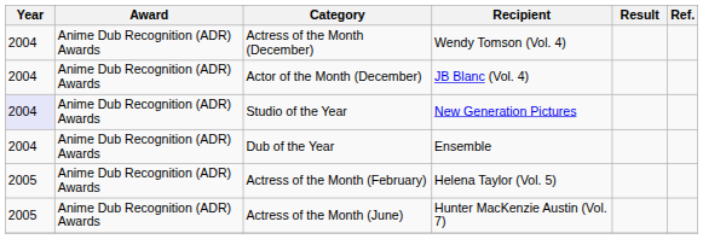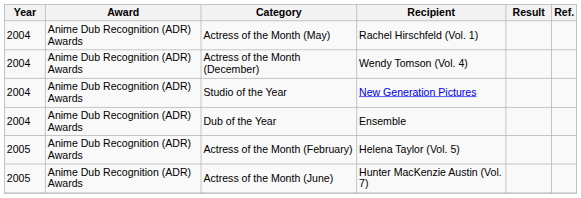+ row: 2004 | Anime Dub Recognition (ADR) Awards | Actress of the Month (May) | Rachel Hirschfeld (Vol. 1)
- row: 2004 | Anime Dub Recognition (ADR) Awards | Actor of the Month (December) | JB Blanc (Vol. 4)
Studio of the Year | Year: lavender background -> no background
